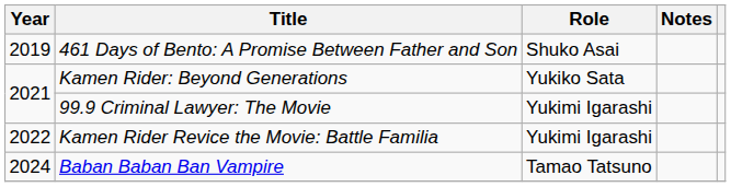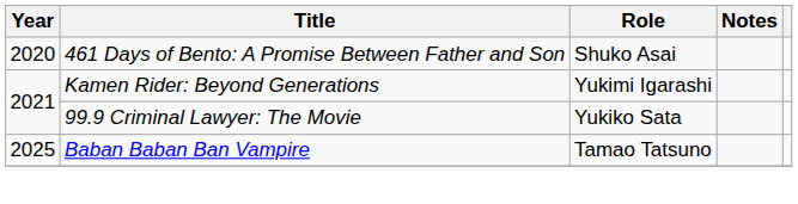461 Days of Bento: A Promise Between Father and Son | Year: 2019 -> 2020
Kamen Rider: Beyond Generations | Role: Yukiko Sata -> Yukimi Igarashi
99.9 Criminal Lawyer: The Movie | Role: Yukimi Igarashi -> Yukiko Sata
- row: 2022 | Kamen Rider Revice the Movie: Battle Familia | Yukimi Igarashi
Baban Baban Ban Vampire | Year: 2024 -> 2025
